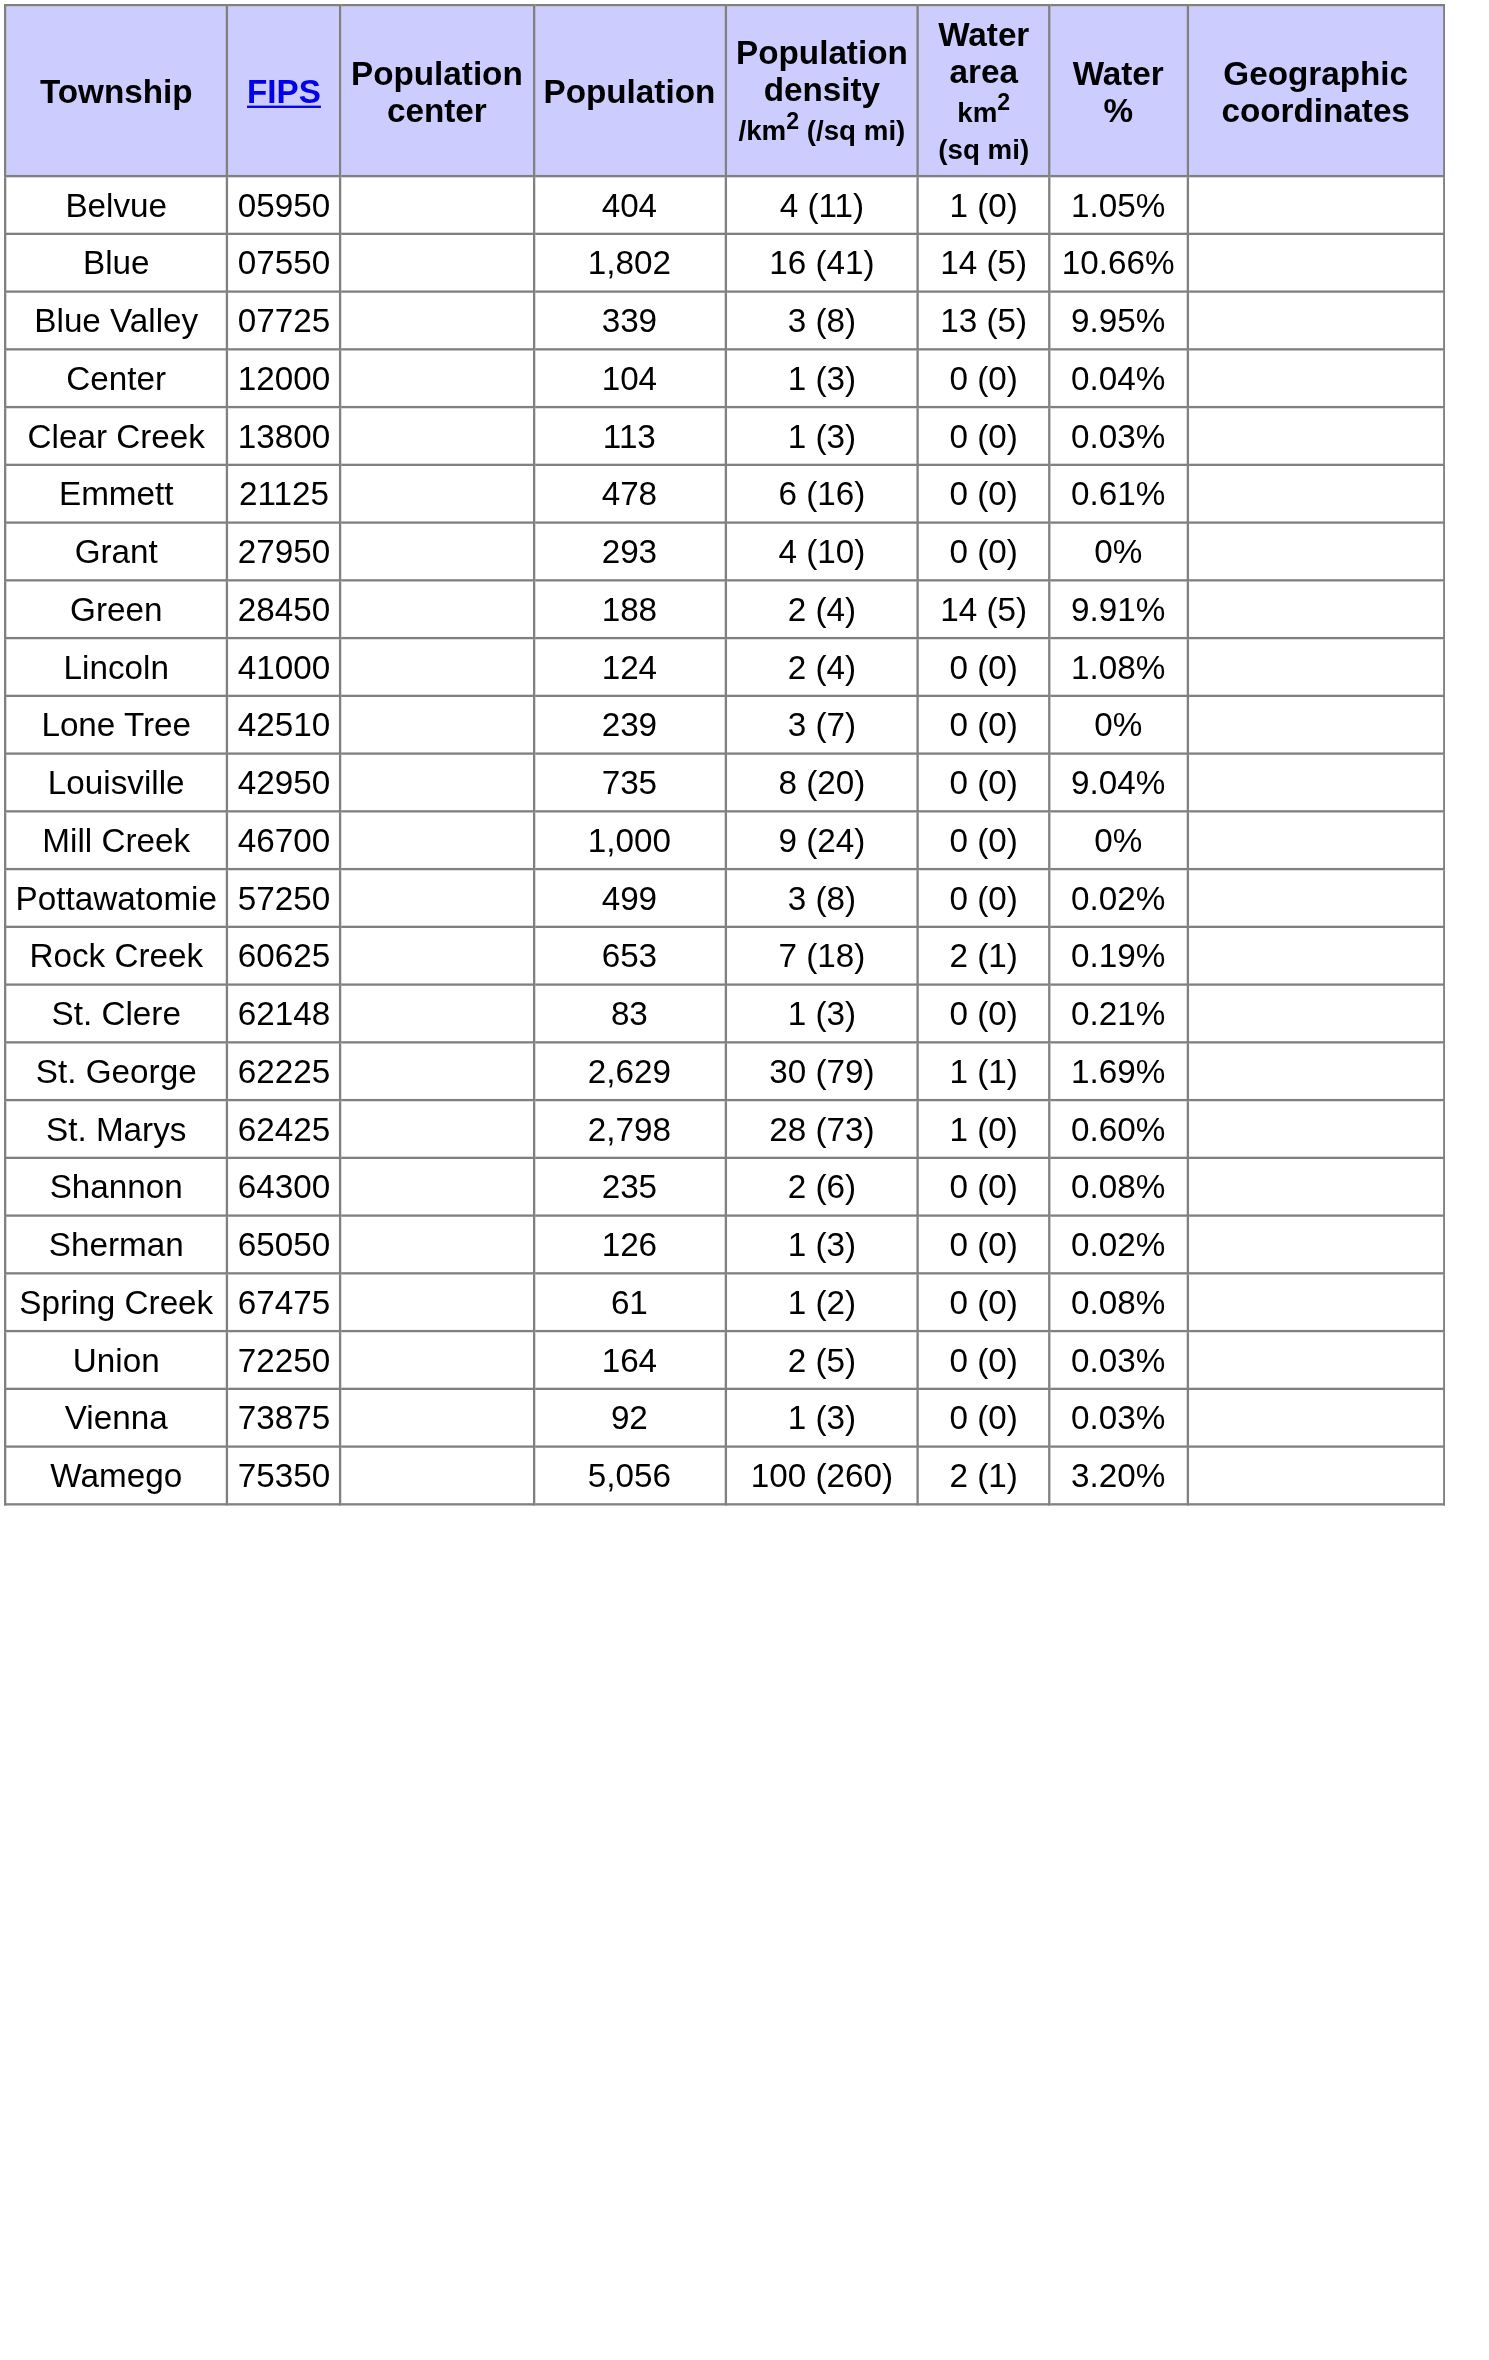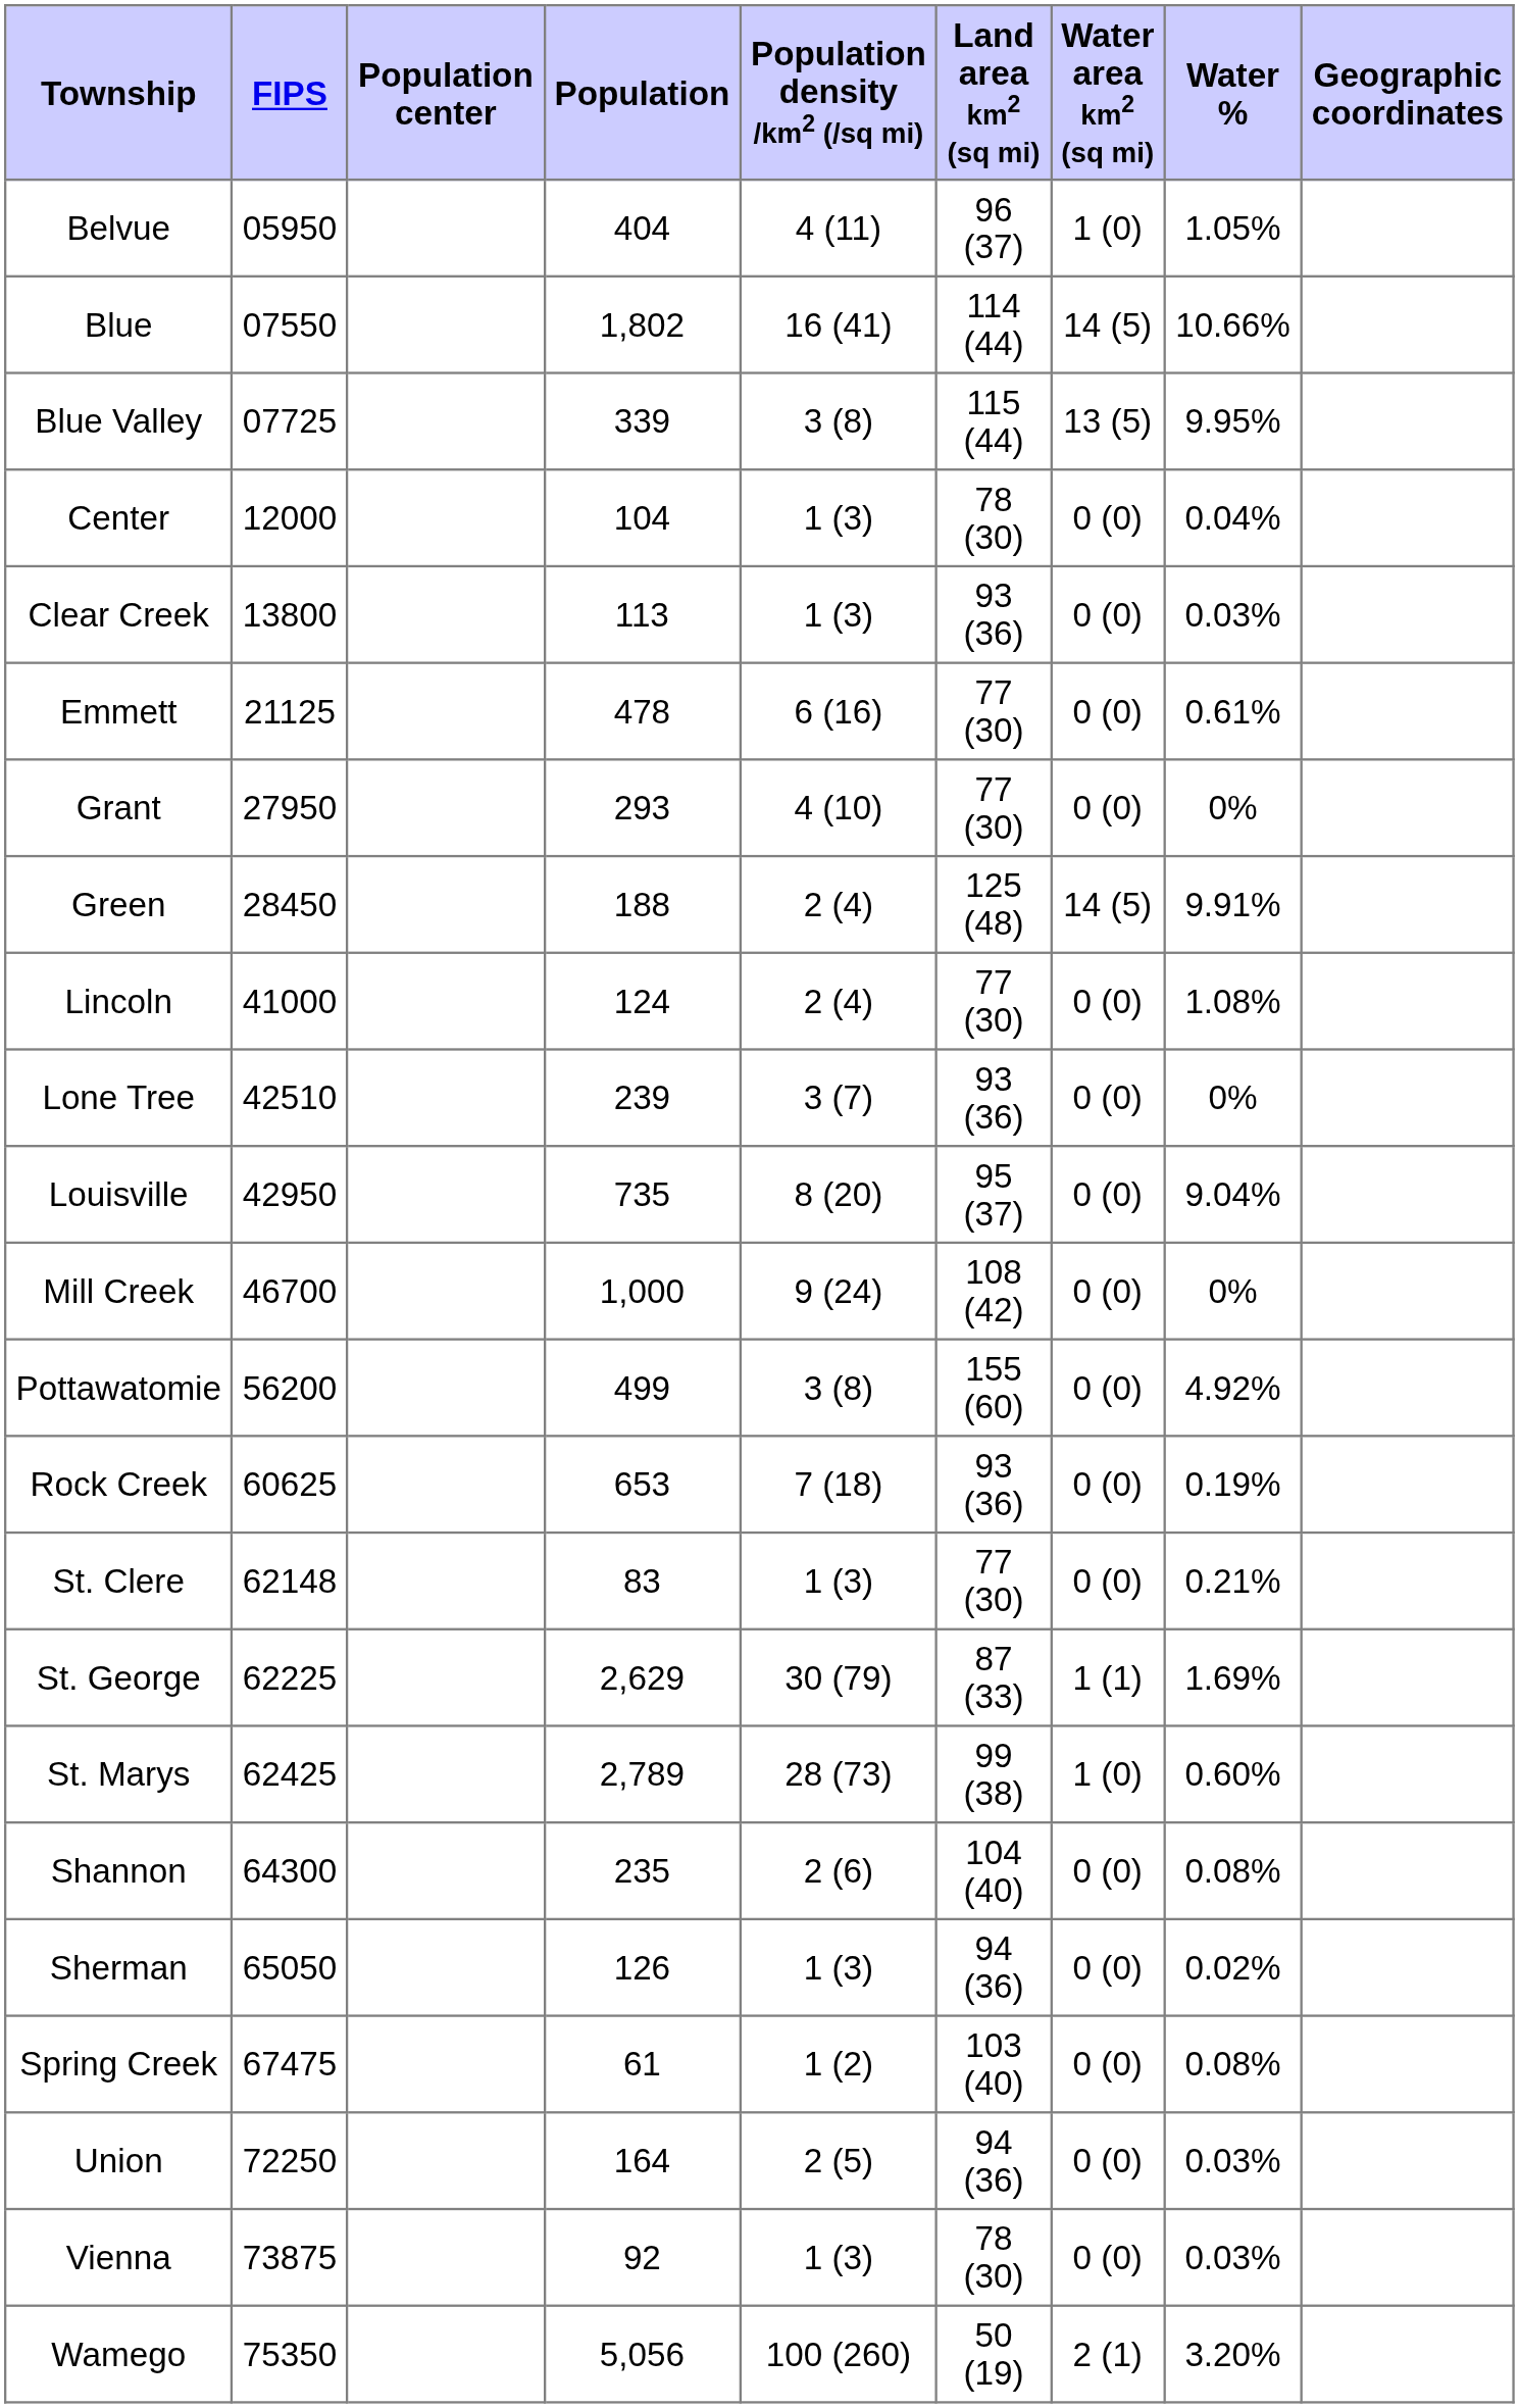+ column: Land area km2 (sq mi) | 96 (37) | 114 (44) | 115 (44) | 78 (30) | 93 (36) | 77 (30) | 77 (30) | 125 (48) | 77 (30) | 93 (36) | 95 (37) | 108 (42) | 155 (60) | 93 (36) | 77 (30) | 87 (33) | 99 (38) | 104 (40) | 94 (36) | 103 (40) | 94 (36) | 78 (30) | 50 (19)
Pottawatomie | FIPS: 57250 -> 56200
Pottawatomie | Water %: 0.02% -> 4.92%
Rock Creek | Water area km2 (sq mi): 2 (1) -> 0 (0)
St. Marys | Population: 2,798 -> 2,789
